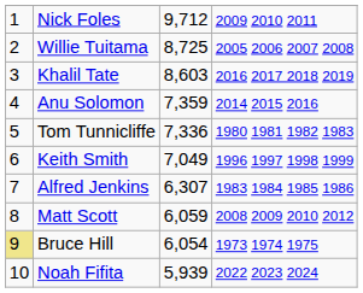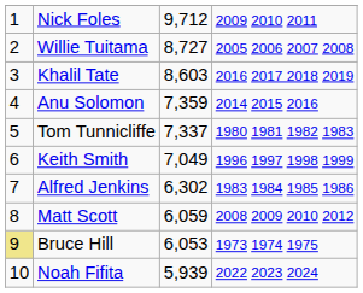Willie Tuitama | column 3: 8,725 -> 8,727
Tom Tunnicliffe | column 3: 7,336 -> 7,337
Alfred Jenkins | column 3: 6,307 -> 6,302
Bruce Hill | column 3: 6,054 -> 6,053
